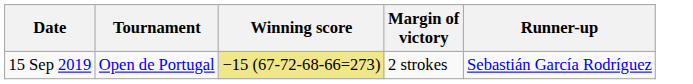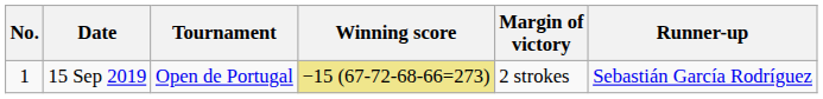+ column: No. | 1
